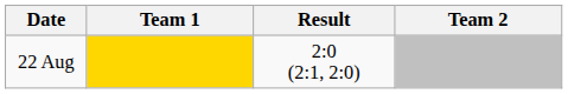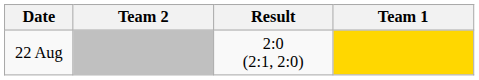columns swapped: Team 1 <-> Team 2
